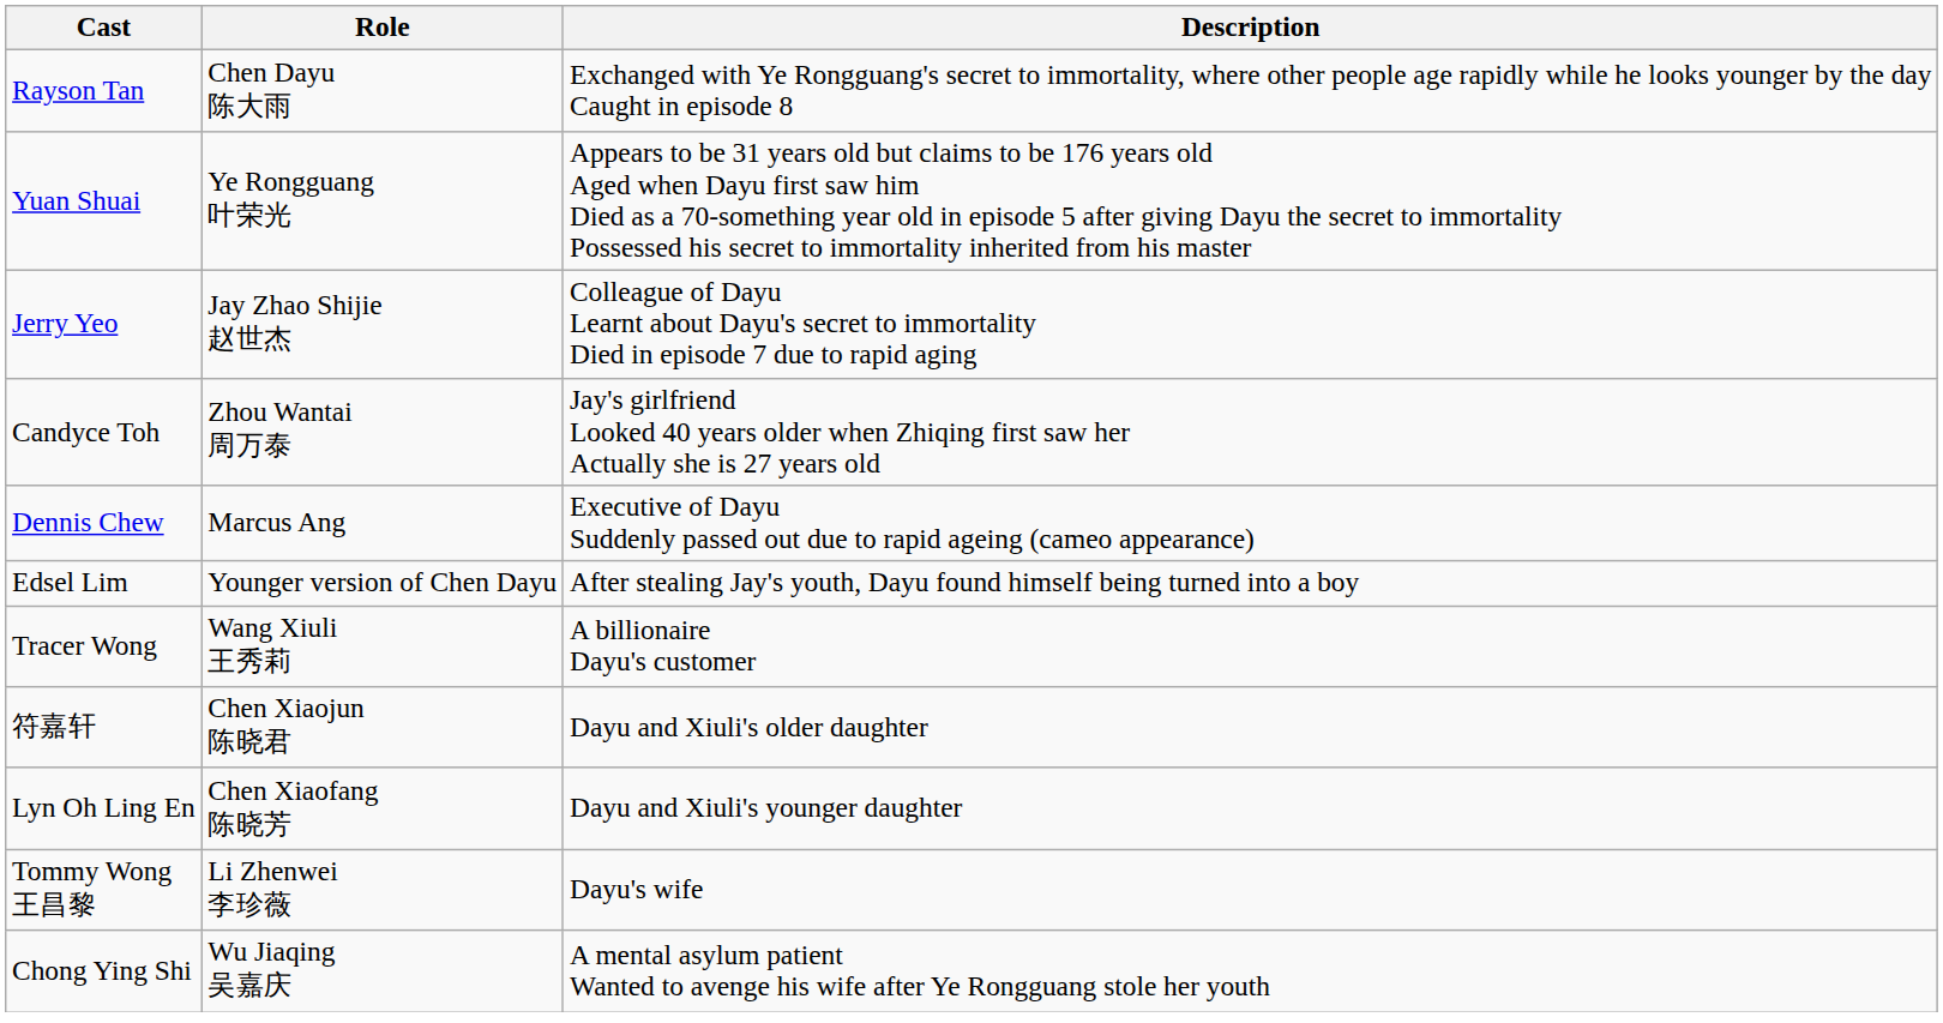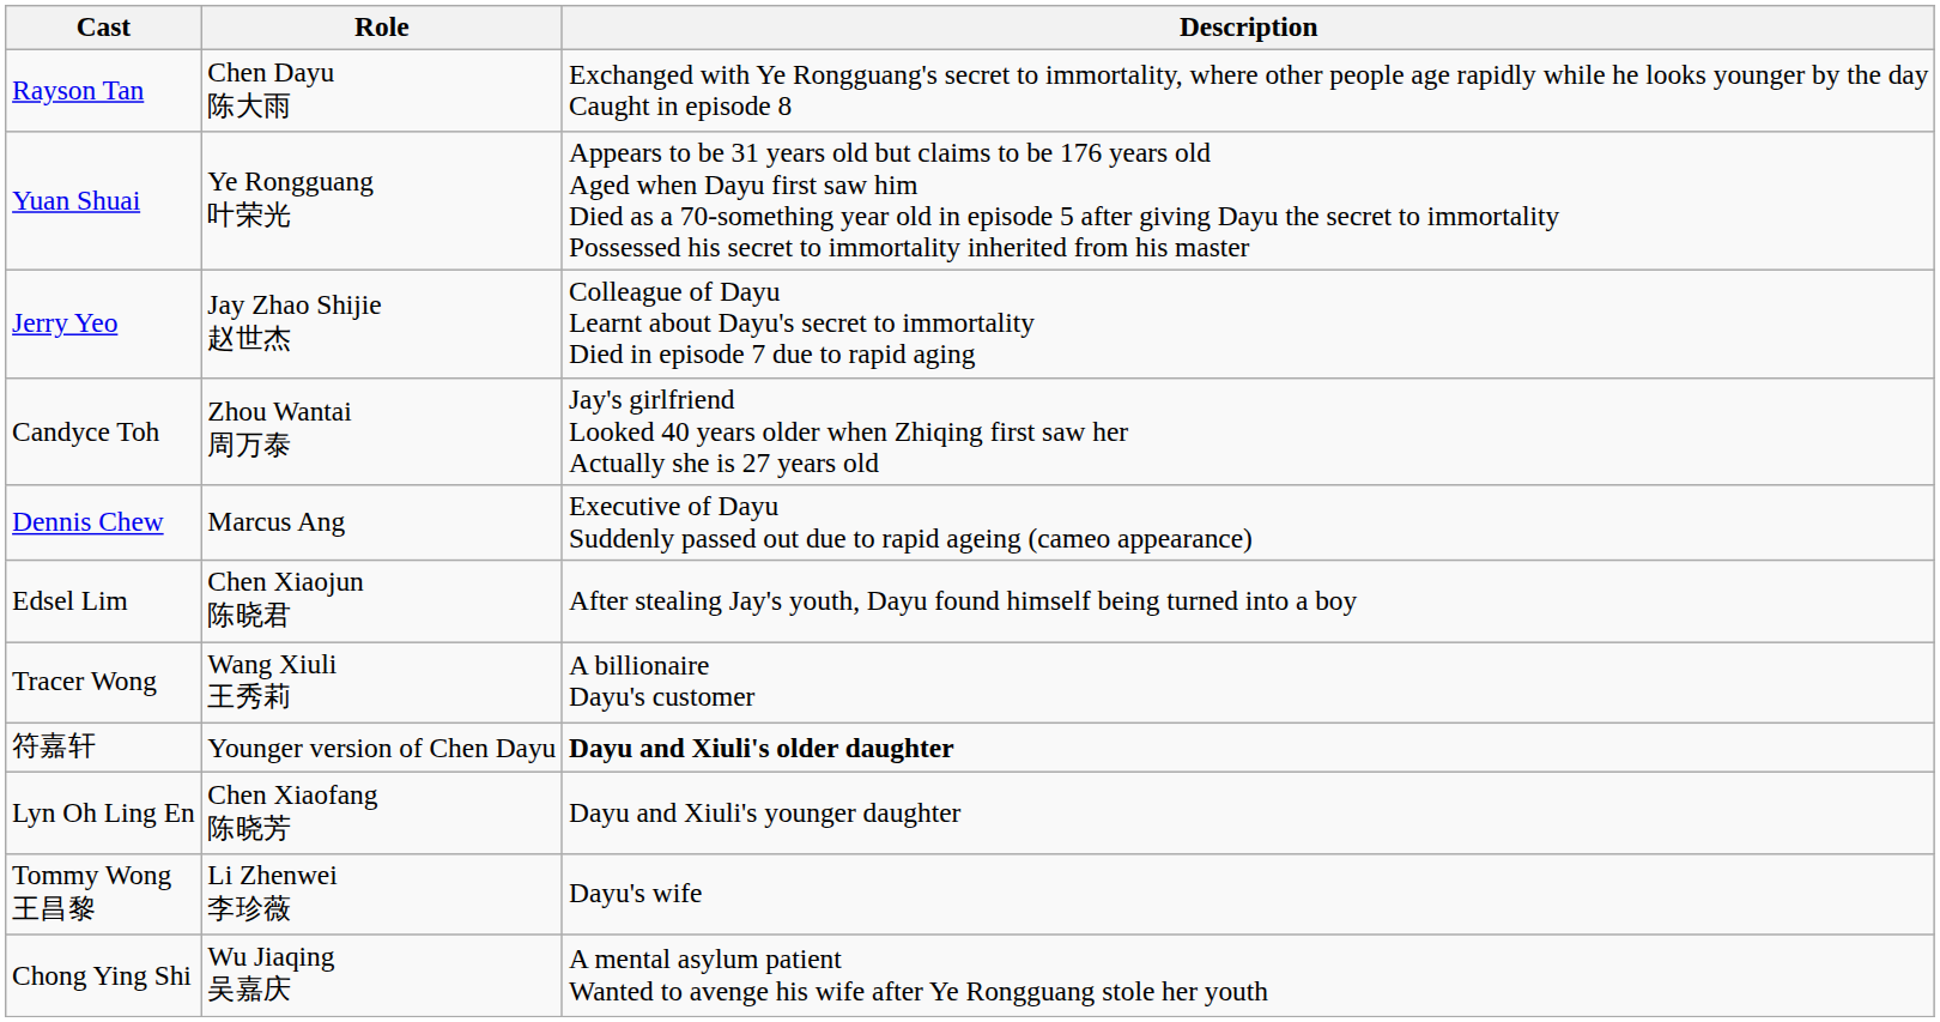Edsel Lim | Role: Younger version of Chen Dayu -> Chen Xiaojun 陈晓君
符嘉轩 | Role: Chen Xiaojun 陈晓君 -> Younger version of Chen Dayu
符嘉轩 | Description: normal -> bold
